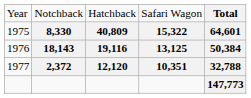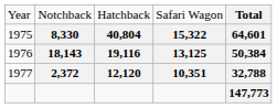1975 | column 3: 40,809 -> 40,804
